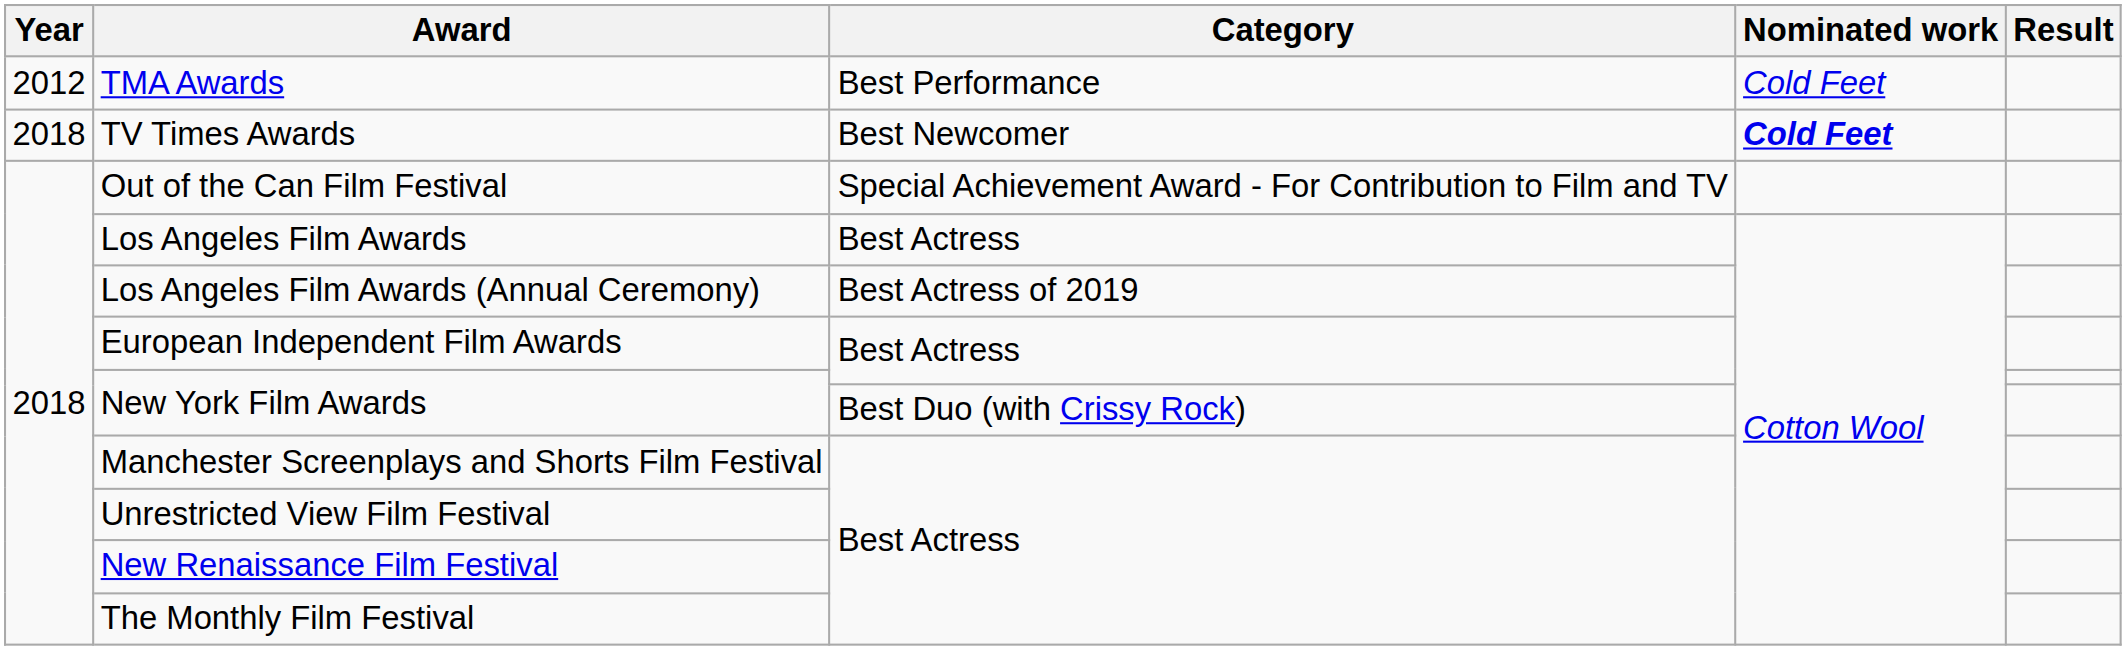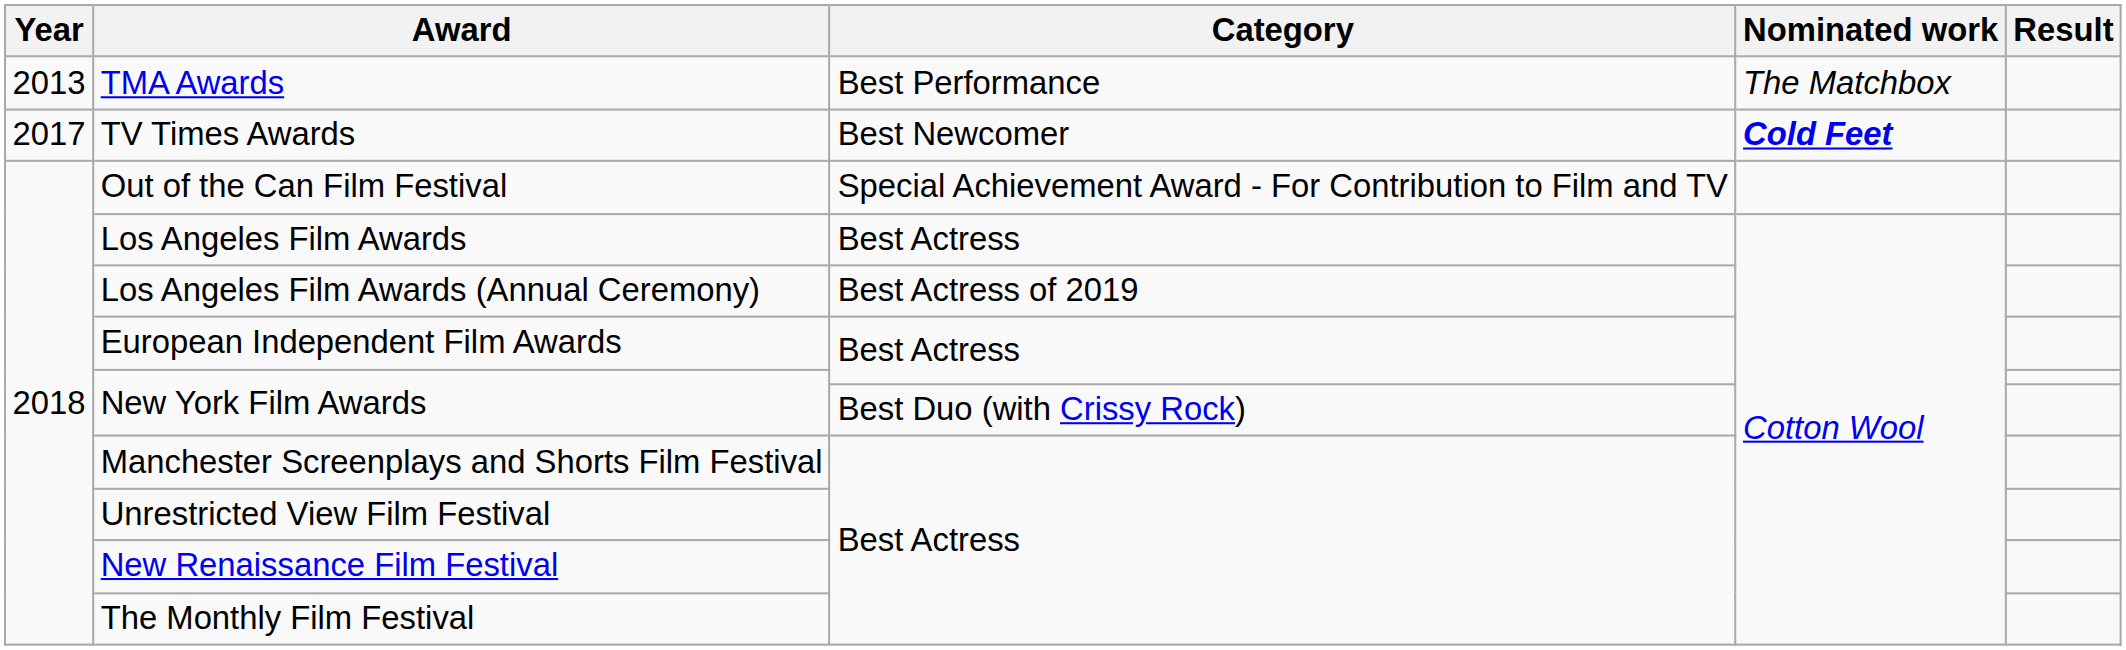TMA Awards | Year: 2012 -> 2013
TMA Awards | Nominated work: Cold Feet -> The Matchbox
TV Times Awards | Year: 2018 -> 2017
